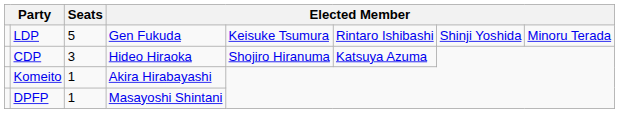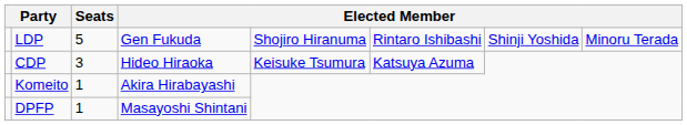LDP | column 5: Keisuke Tsumura -> Shojiro Hiranuma
CDP | column 5: Shojiro Hiranuma -> Keisuke Tsumura
